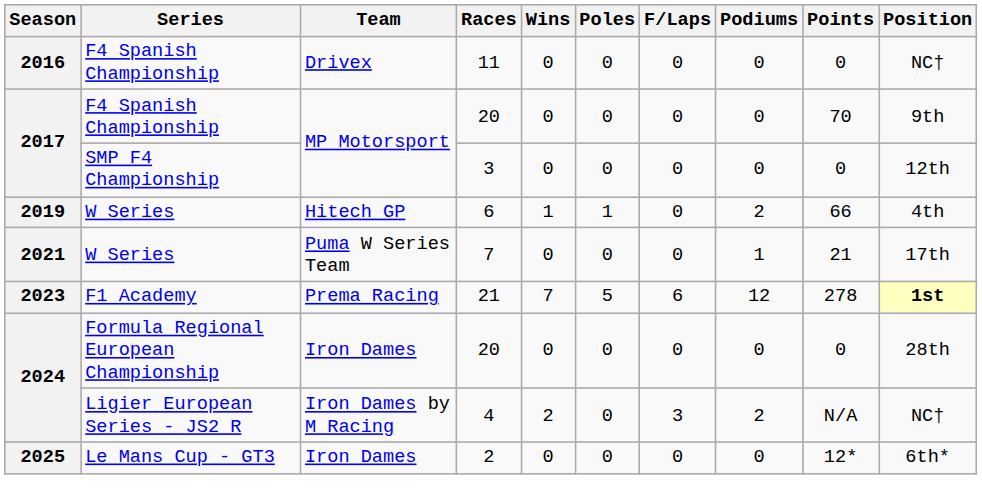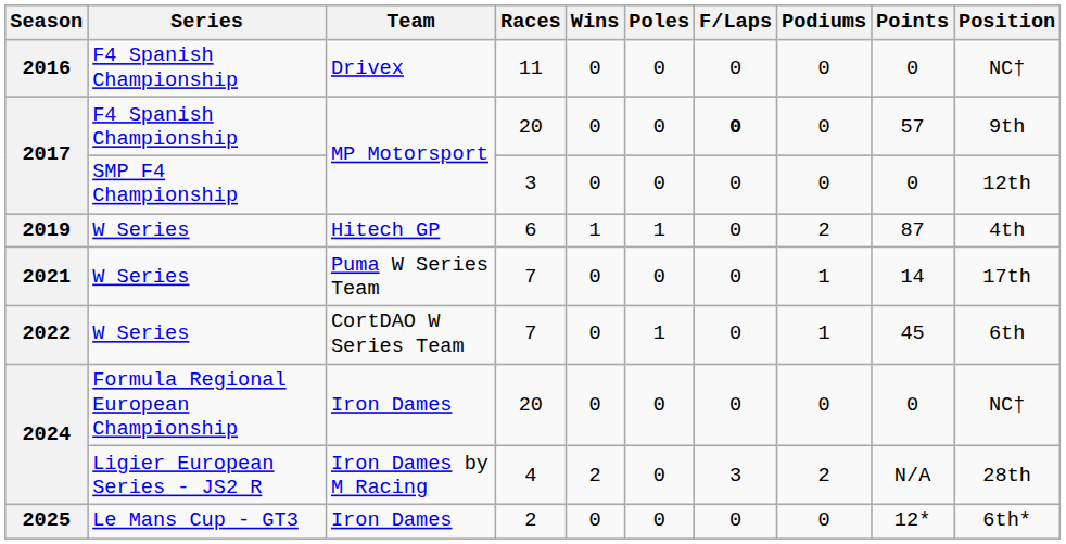2017 / 20 | F/Laps: normal -> bold
2017 / 20 | Points: 70 -> 57
2019 | Points: 66 -> 87
2021 | Points: 21 -> 14
+ row: 2022 | W Series | CortDAO W Series Team | 7 | 0 | 1 | 0 | 1 | 45 | 6th
- row: 2023 | F1 Academy | Prema Racing | 21 | 7 | 5 | 6 | 12 | 278 | 1st
2024 / 20 | Position: 28th -> NC†
2024 / 4 | Position: NC† -> 28th
